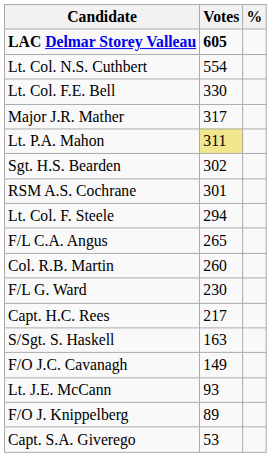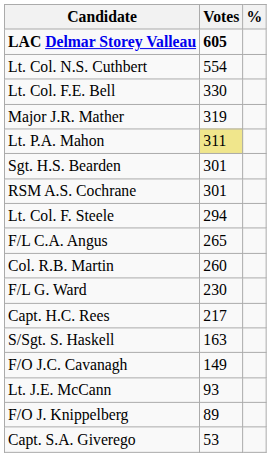Major J.R. Mather | Votes: 317 -> 319
Sgt. H.S. Bearden | Votes: 302 -> 301
